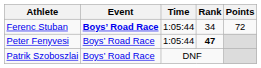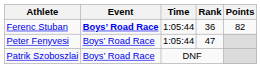Ferenc Stuban | Rank: 34 -> 36
Ferenc Stuban | Points: 72 -> 82
Peter Fenyvesi | Rank: bold -> normal
